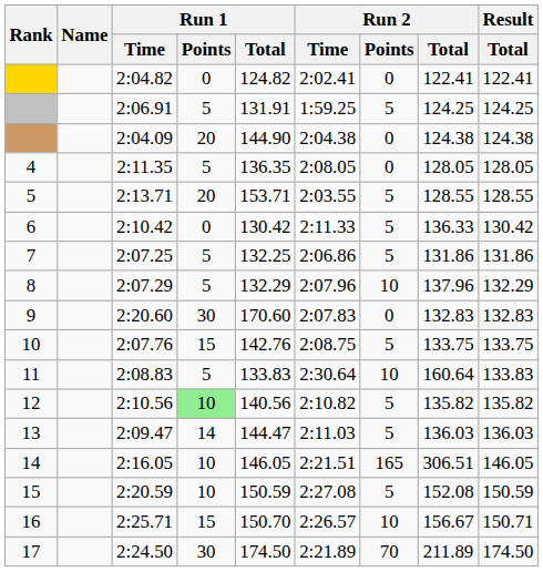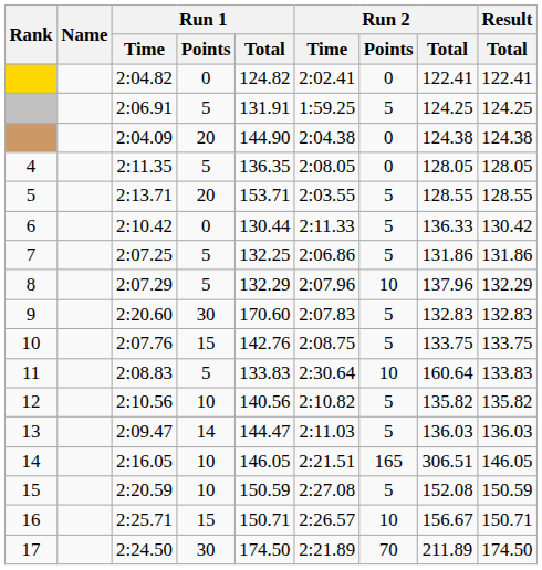2:10.42 | Run 1 / Total: 130.42 -> 130.44
2:20.60 | Run 2 / Points: 0 -> 5
2:10.56 | Run 1 / Points: lightgreen background -> no background
2:25.71 | Run 1 / Total: 150.70 -> 150.71
